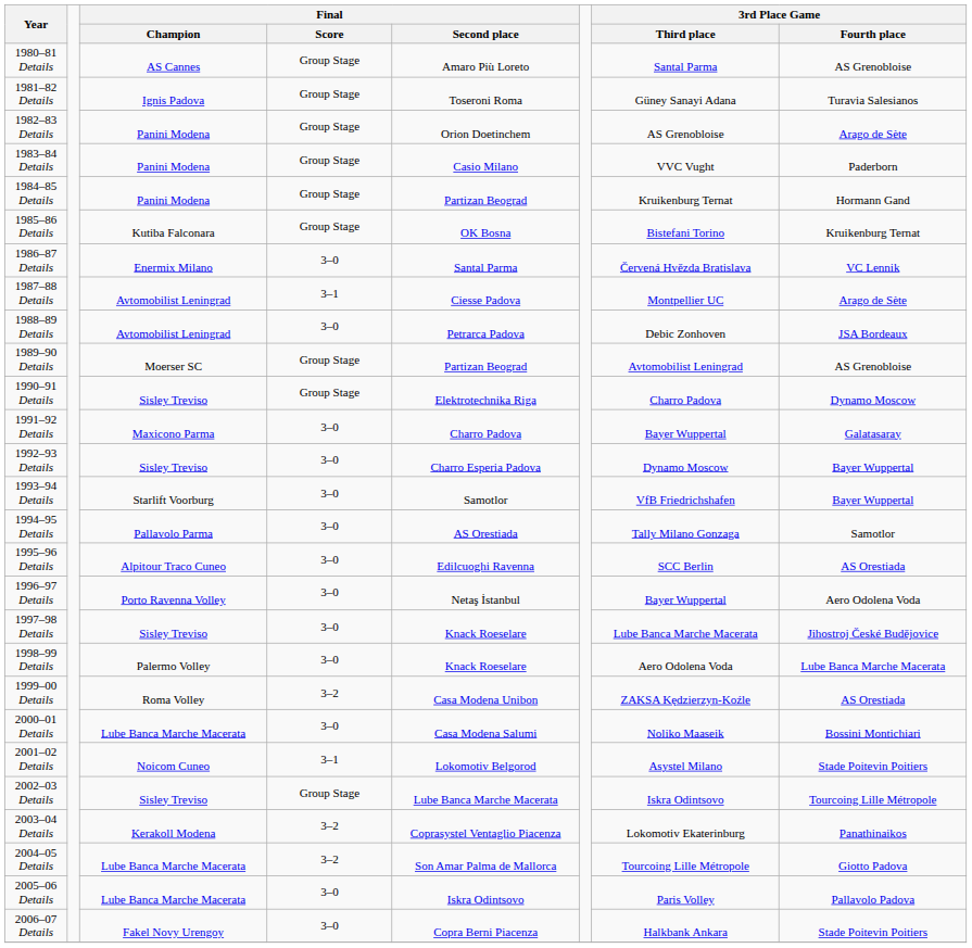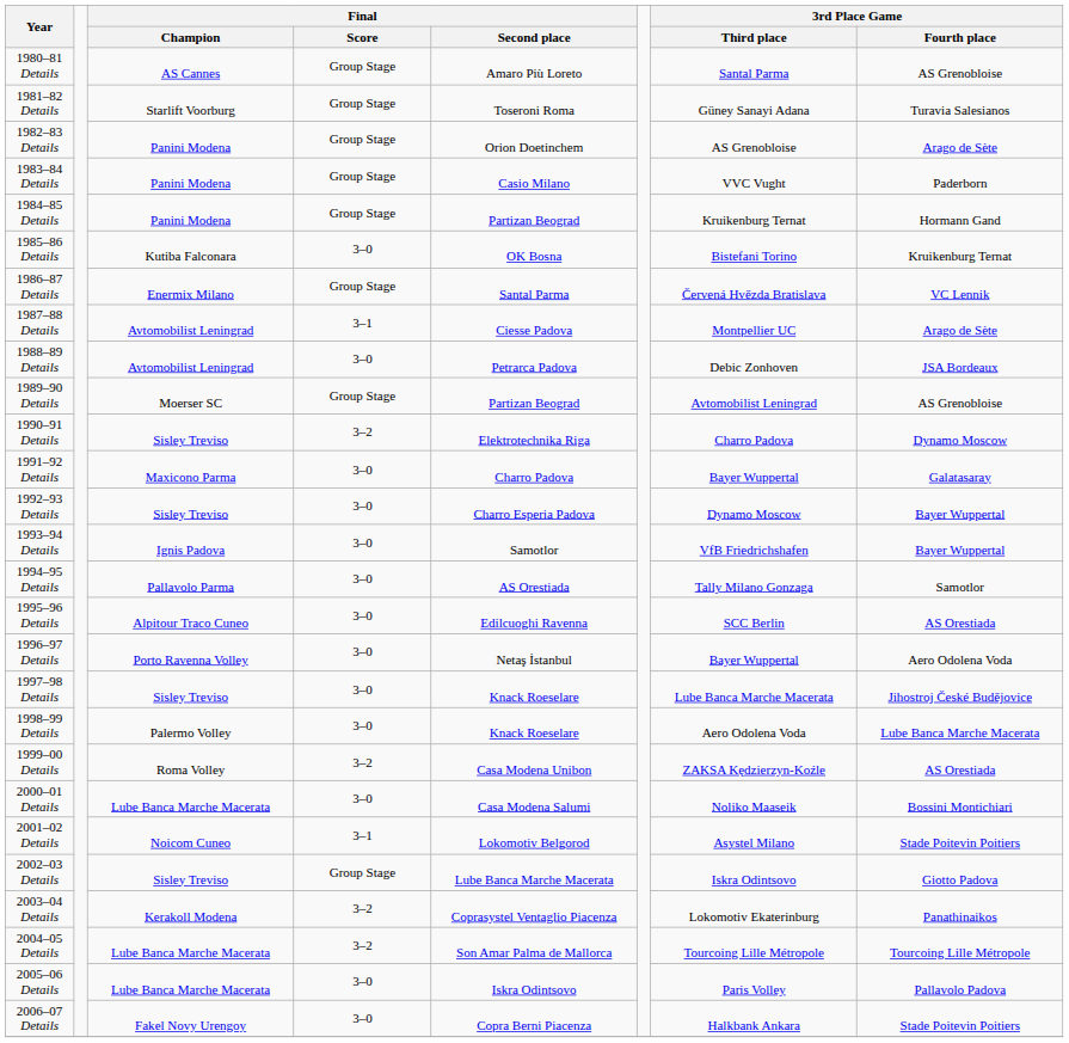1981–82 Details | Final / Champion: Ignis Padova -> Starlift Voorburg
1985–86 Details | Final / Score: Group Stage -> 3–0
1986–87 Details | Final / Score: 3–0 -> Group Stage
1990–91 Details | Final / Score: Group Stage -> 3–2
1993–94 Details | Final / Champion: Starlift Voorburg -> Ignis Padova
2002–03 Details | 3rd Place Game / Fourth place: Tourcoing Lille Métropole -> Giotto Padova
2004–05 Details | 3rd Place Game / Fourth place: Giotto Padova -> Tourcoing Lille Métropole
